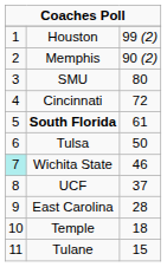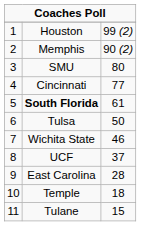Cincinnati | column 3: 72 -> 77
Wichita State | column 1: paleturquoise background -> no background
